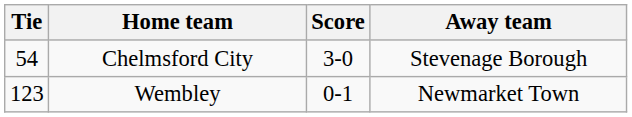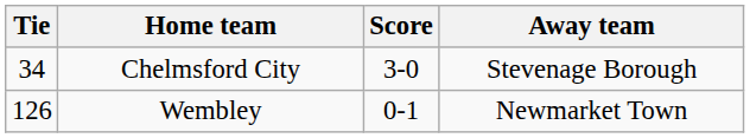Chelmsford City | Tie: 54 -> 34
Wembley | Tie: 123 -> 126
